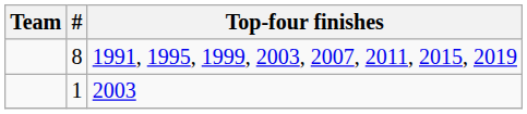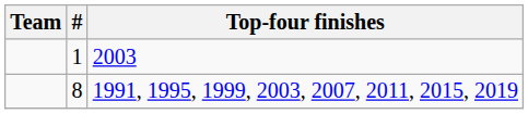rows swapped: 8 <-> 1
